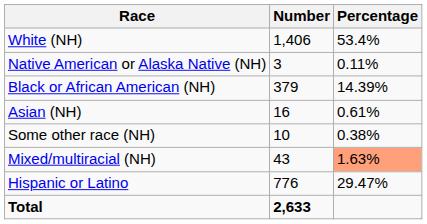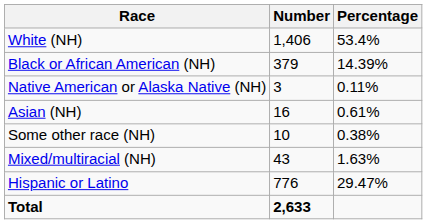rows swapped: Black or African American (NH) <-> Native American or Alaska Native (NH)
Mixed/multiracial (NH) | Percentage: lightsalmon background -> no background
